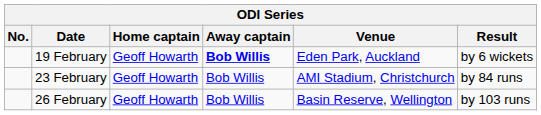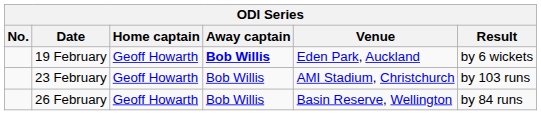23 February | Result: by 84 runs -> by 103 runs
26 February | Result: by 103 runs -> by 84 runs
